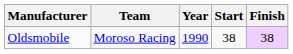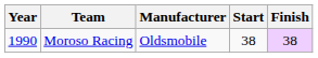columns swapped: Year <-> Manufacturer
